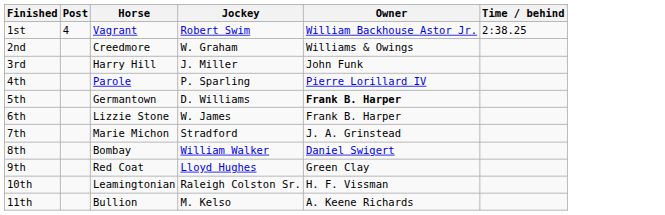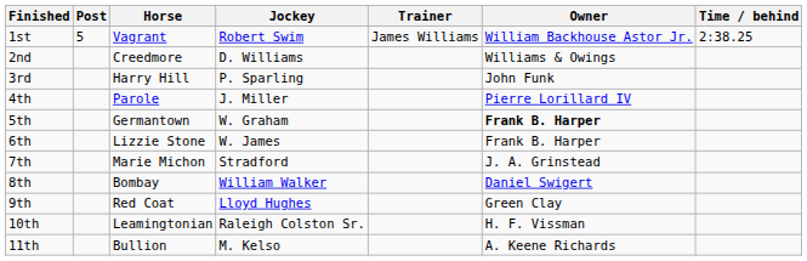+ column: Trainer | James Williams
1st | Post: 4 -> 5
2nd | Jockey: W. Graham -> D. Williams
3rd | Jockey: J. Miller -> P. Sparling
4th | Jockey: P. Sparling -> J. Miller
5th | Jockey: D. Williams -> W. Graham
